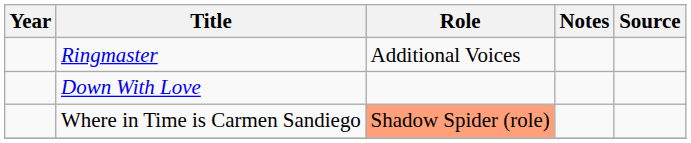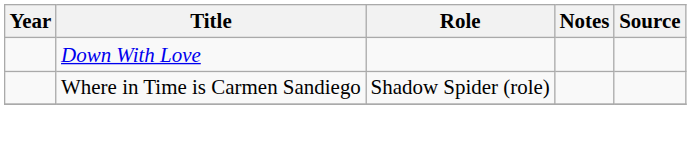- row: Ringmaster | Additional Voices
Where in Time is Carmen Sandiego | Role: lightsalmon background -> no background
